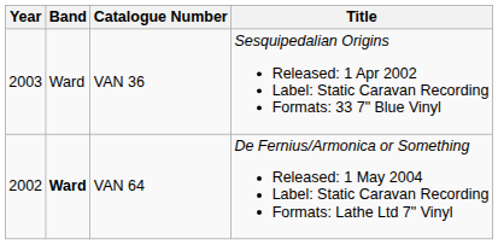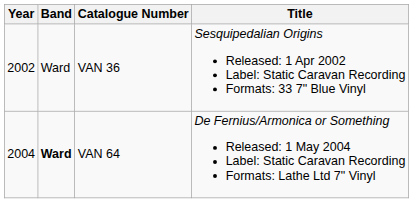VAN 36 | Year: 2003 -> 2002
VAN 64 | Year: 2002 -> 2004
